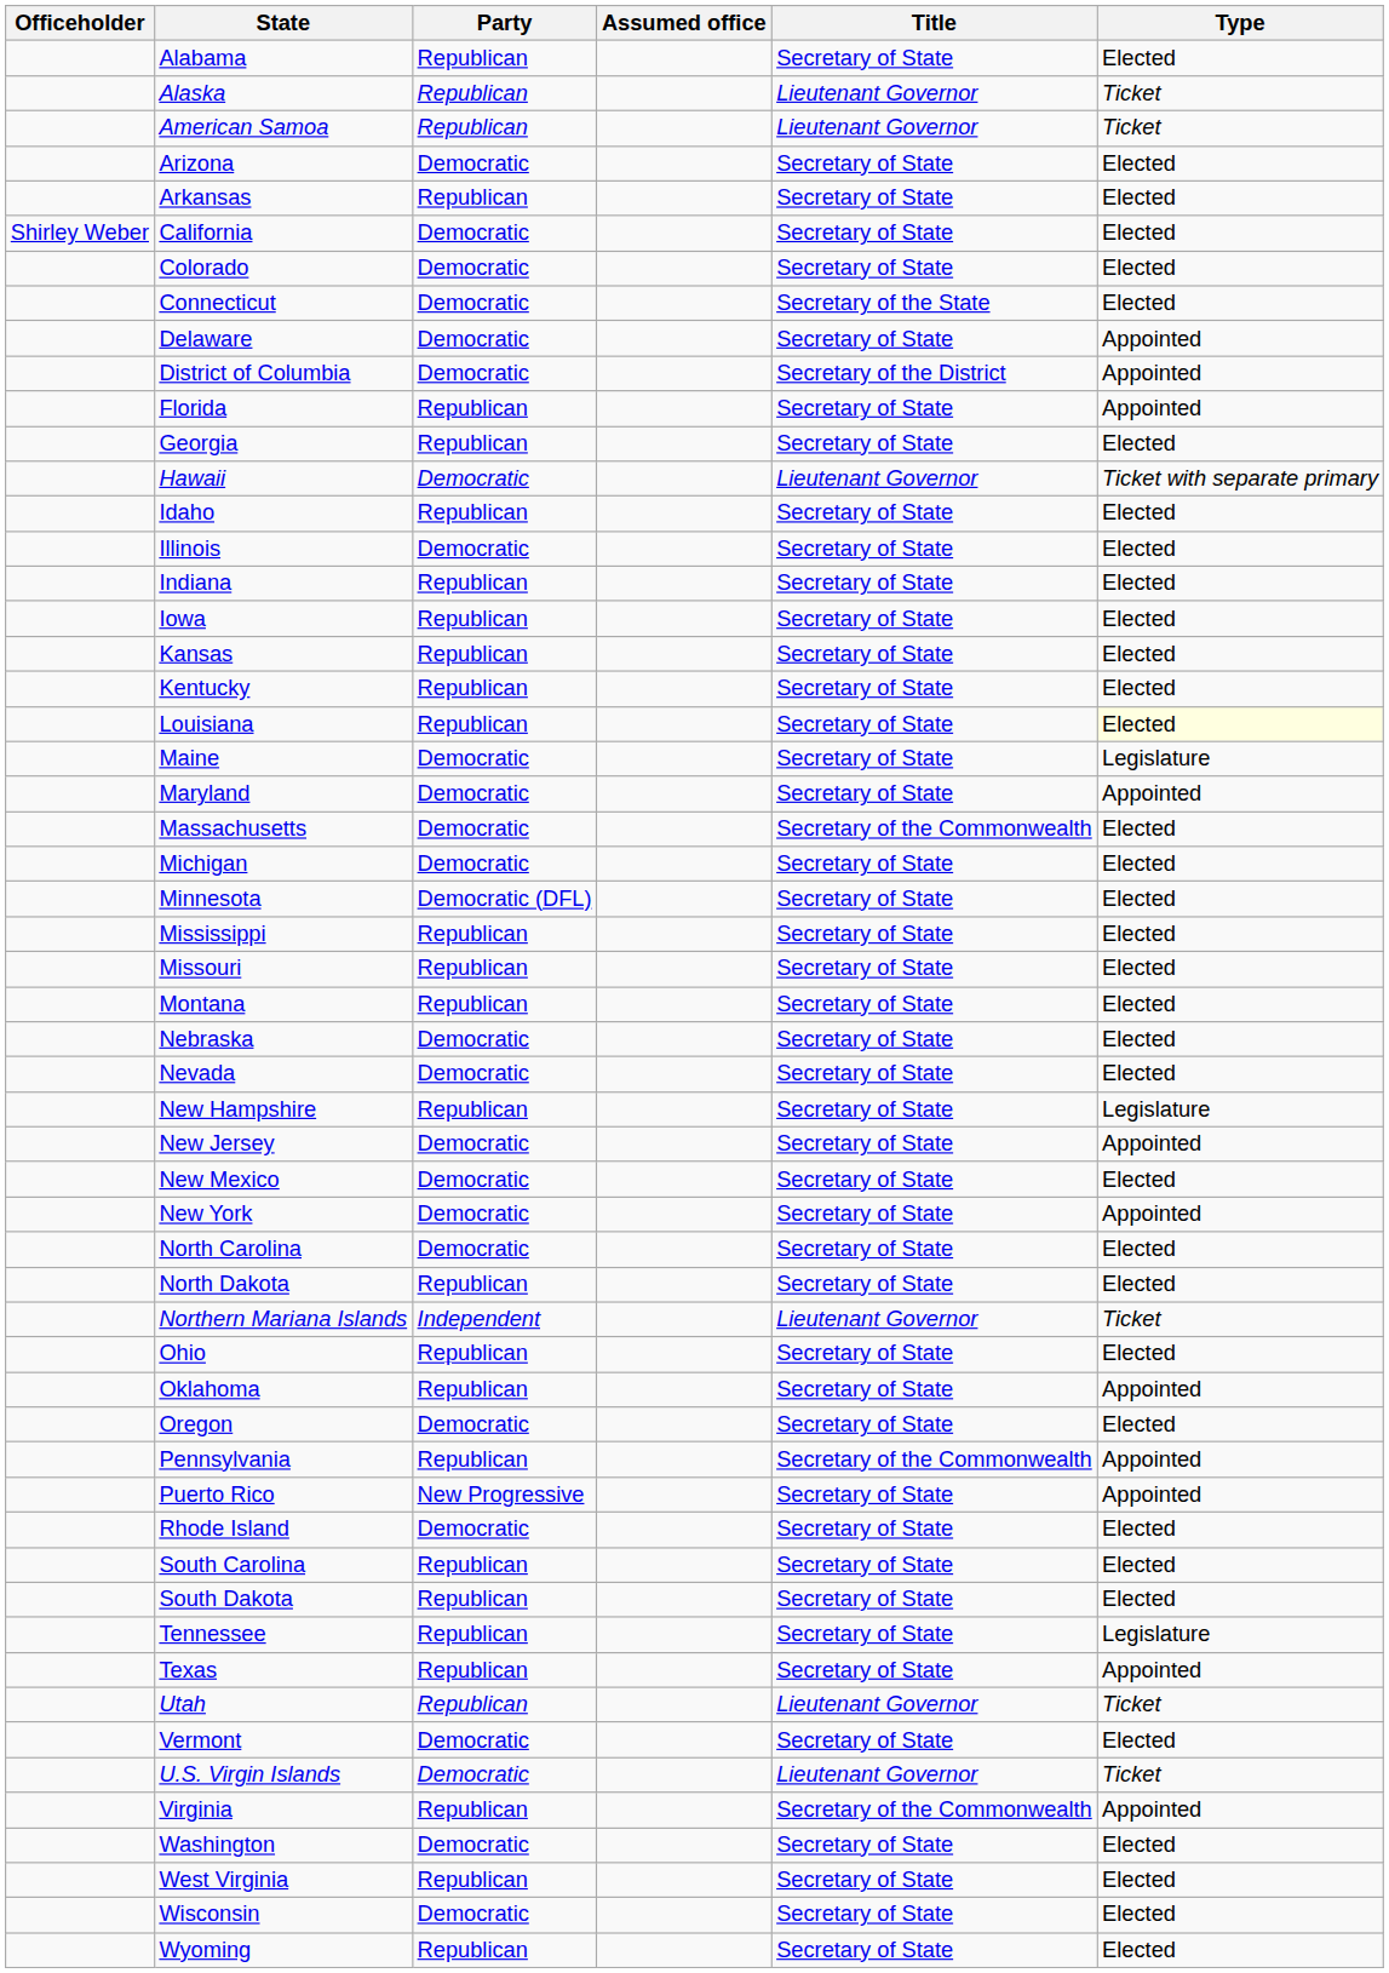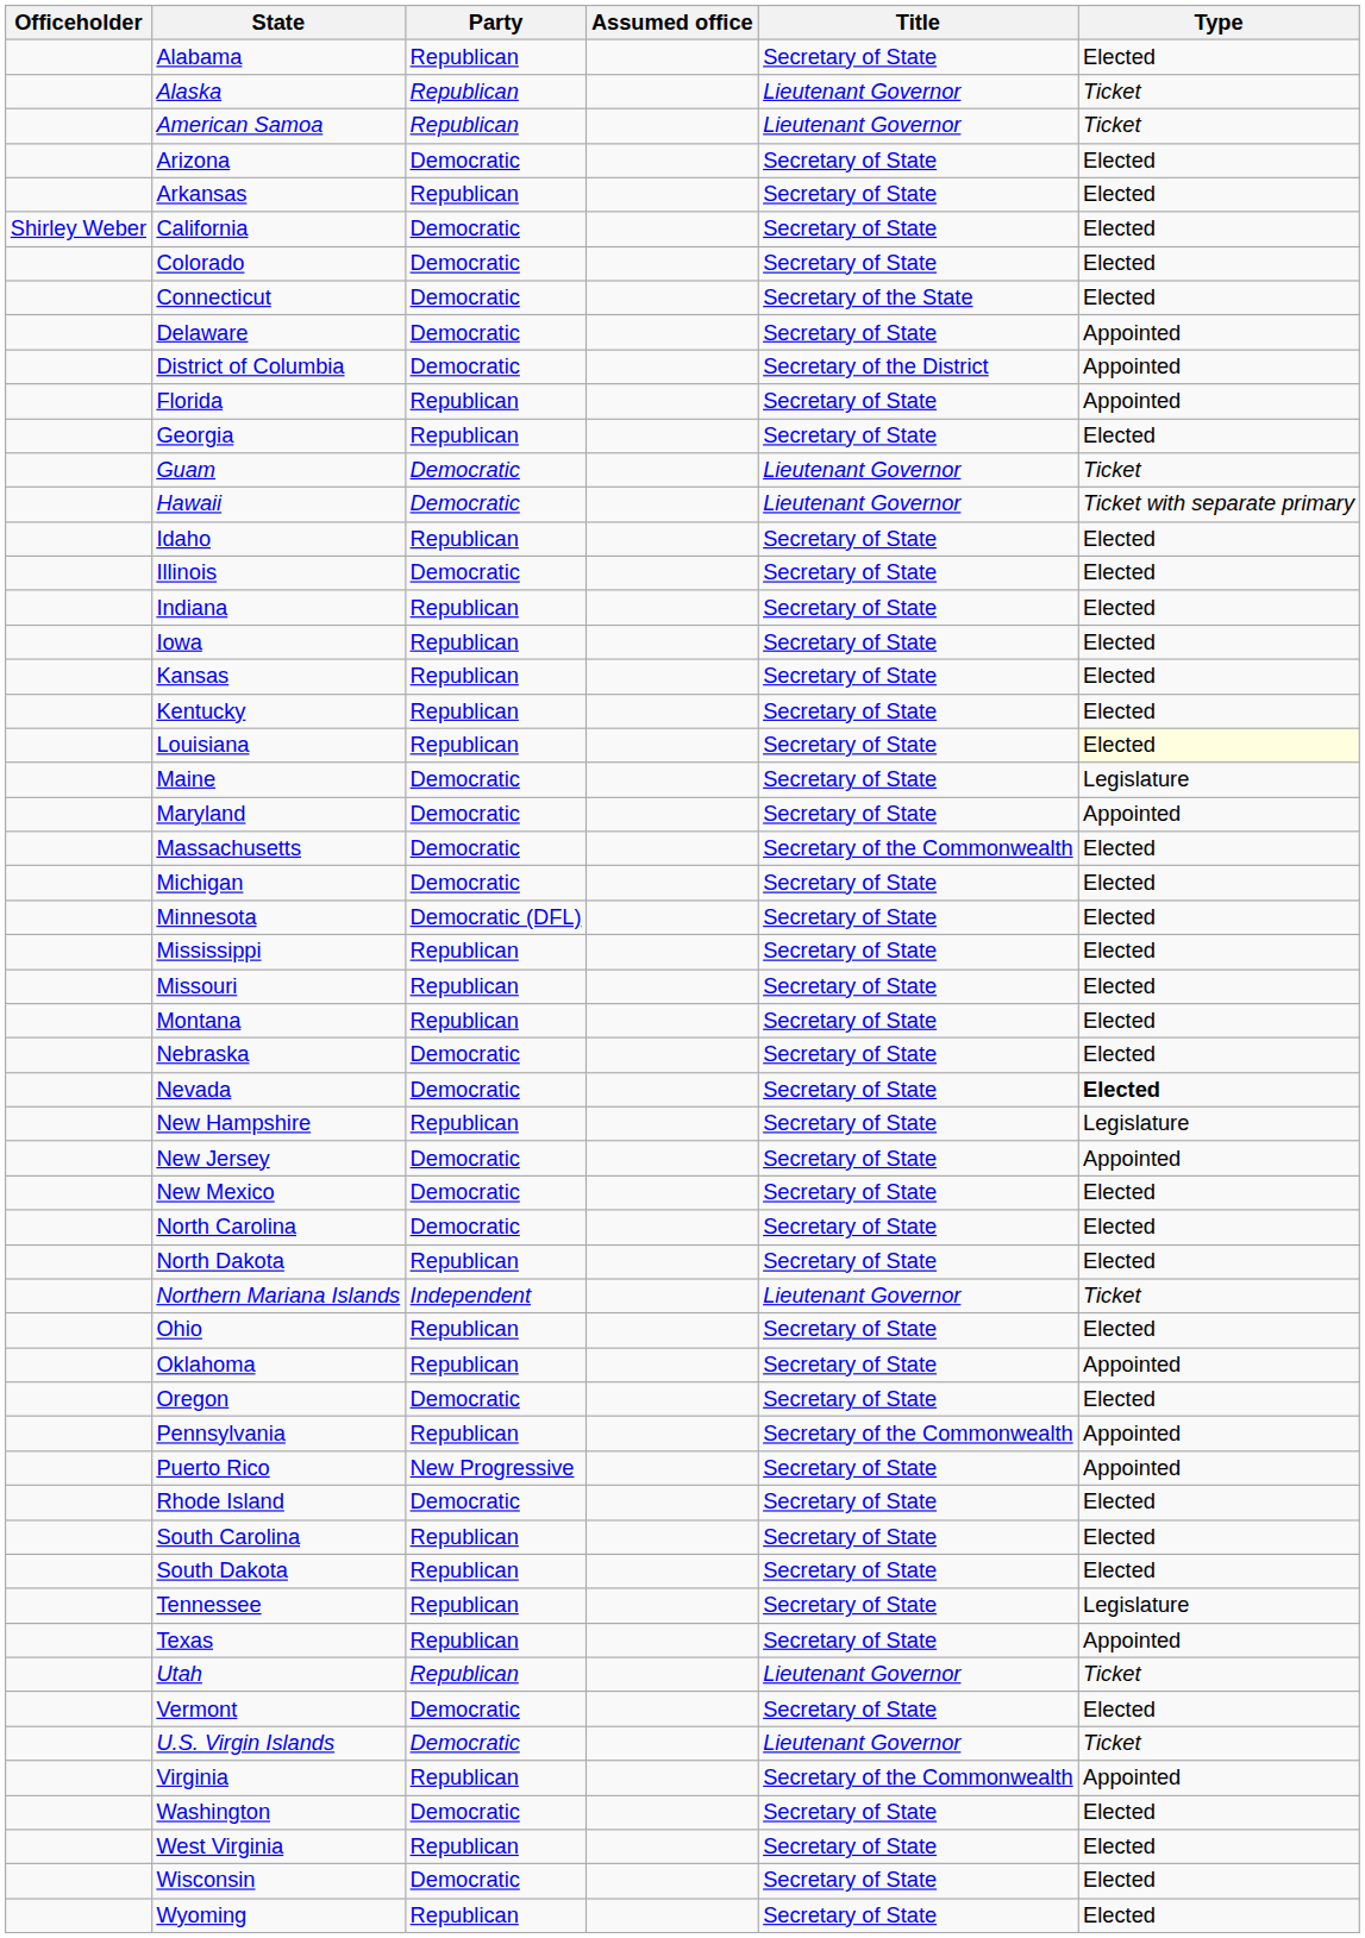+ row: Guam | Democratic | Lieutenant Governor | Ticket
Nevada | Type: normal -> bold
- row: New York | Democratic | Secretary of State | Appointed
